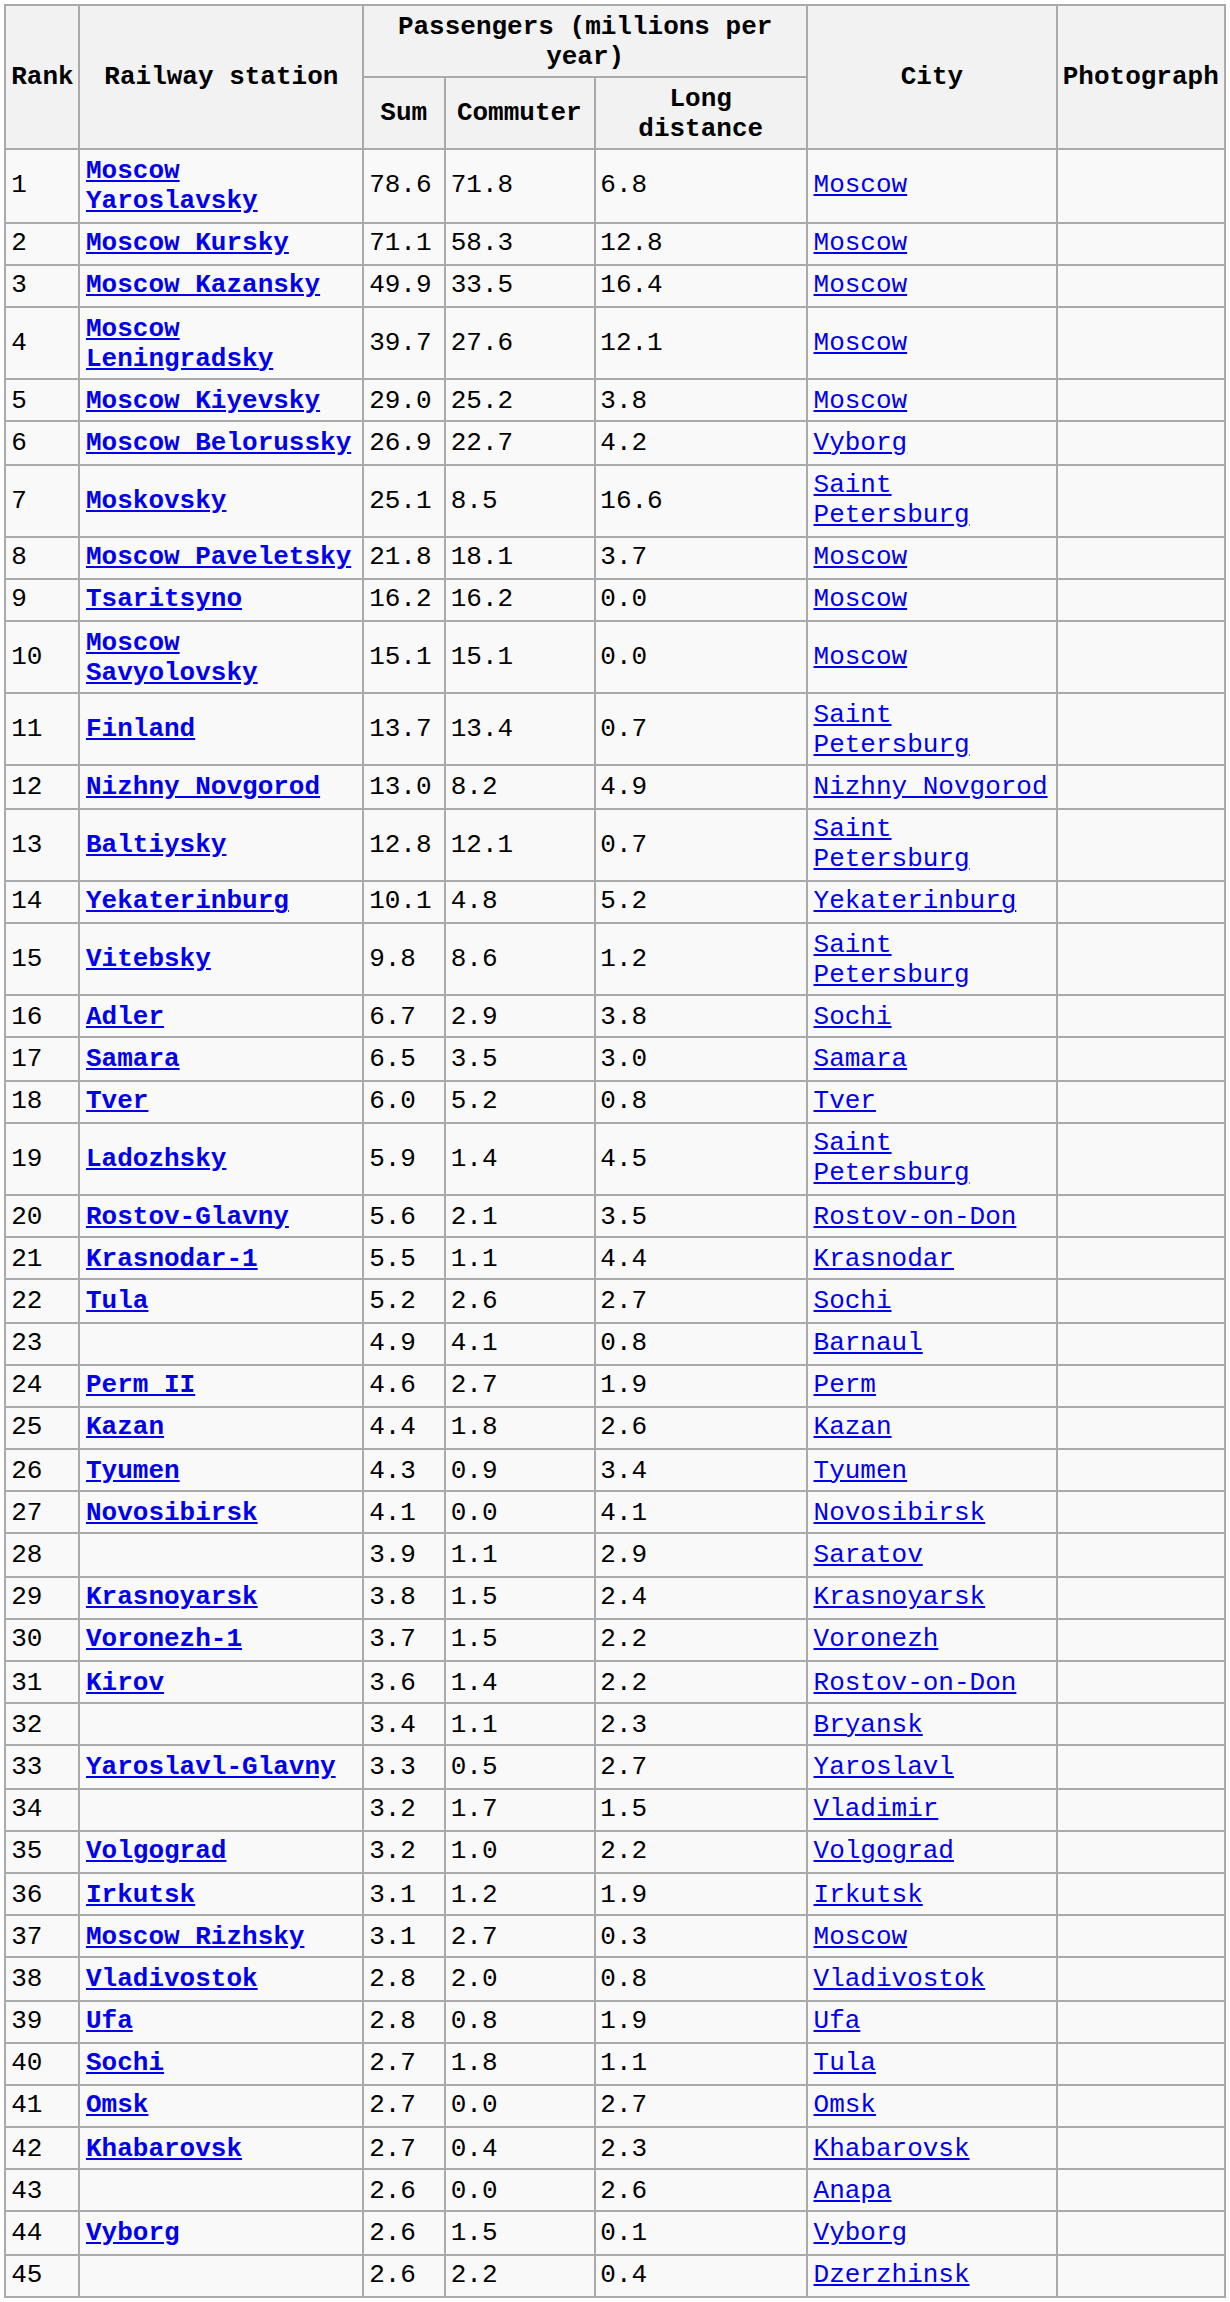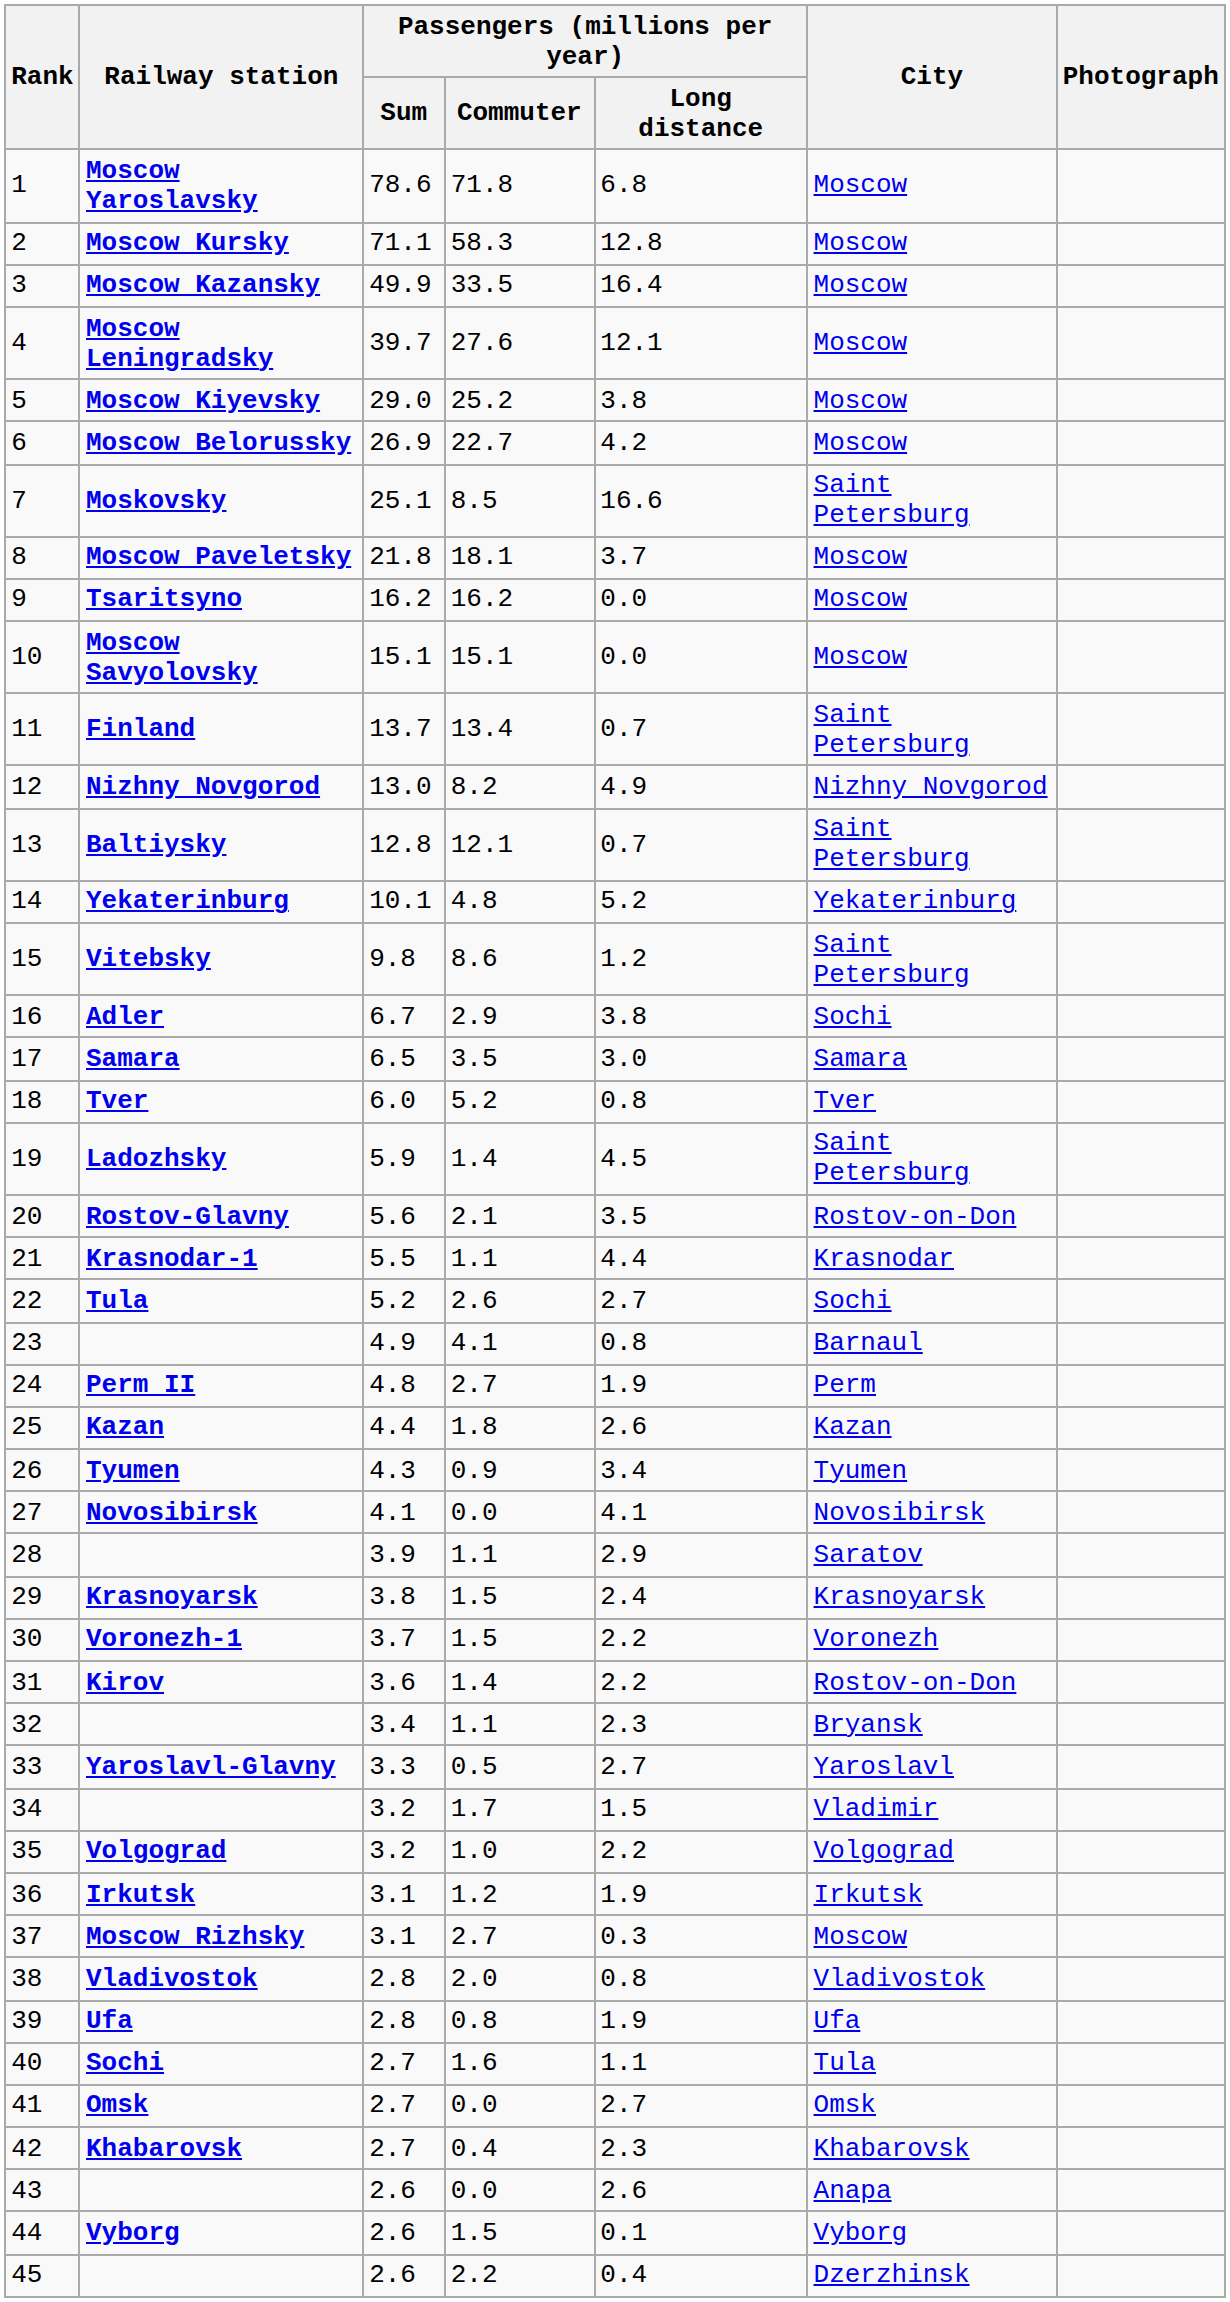6 | City: Vyborg -> Moscow
24 | Passengers (millions per year) / Sum: 4.6 -> 4.8
40 | Passengers (millions per year) / Commuter: 1.8 -> 1.6
